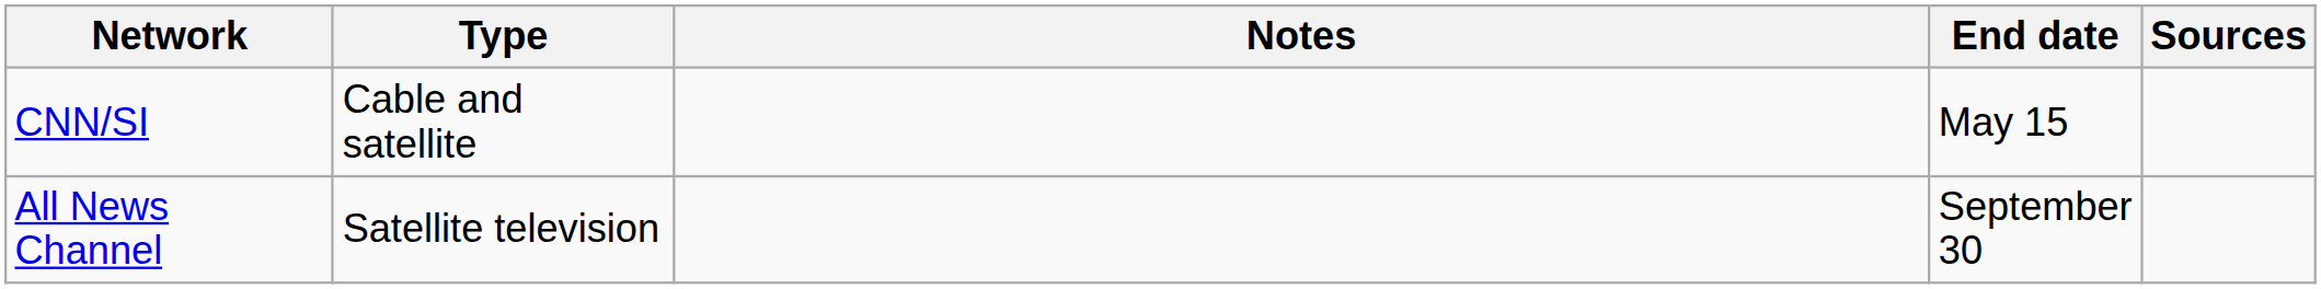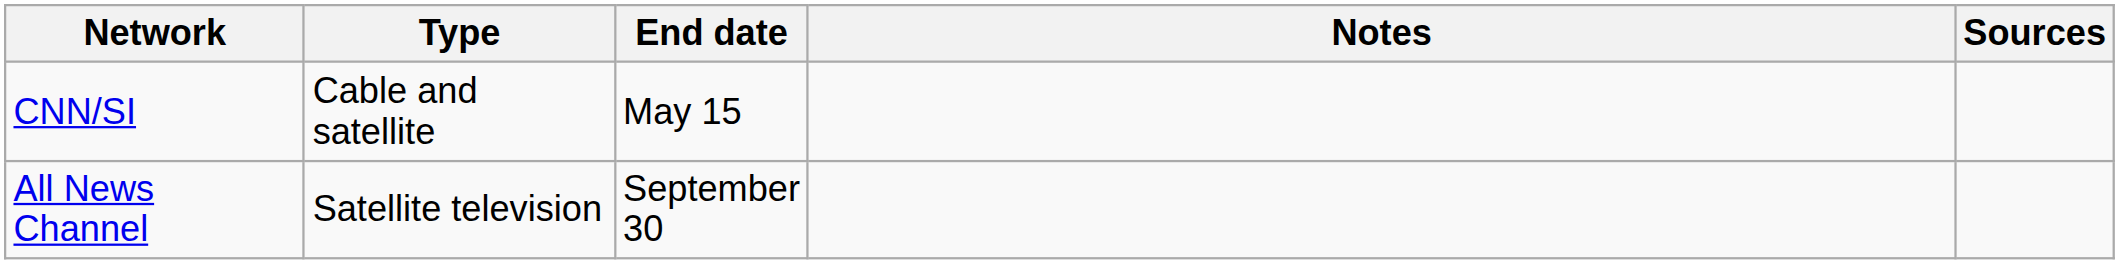columns swapped: End date <-> Notes
